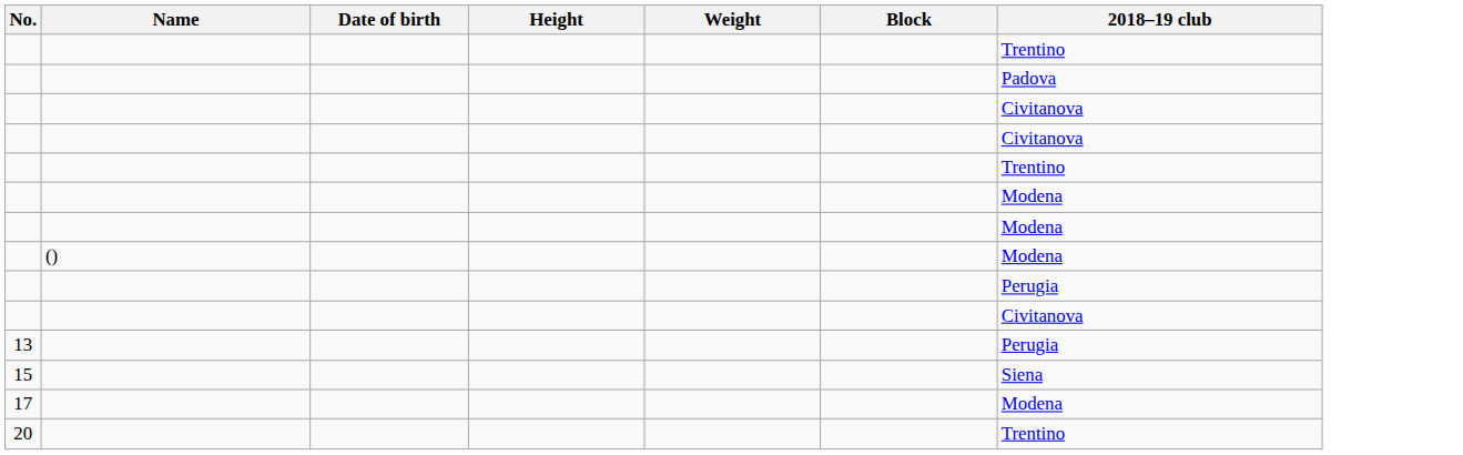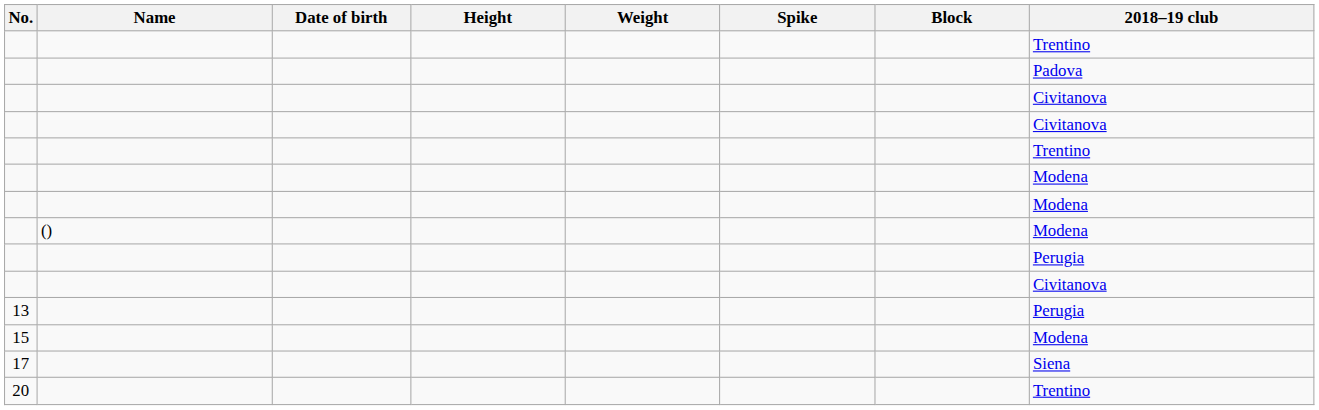+ column: Spike
15 | 2018–19 club: Siena -> Modena
17 | 2018–19 club: Modena -> Siena
